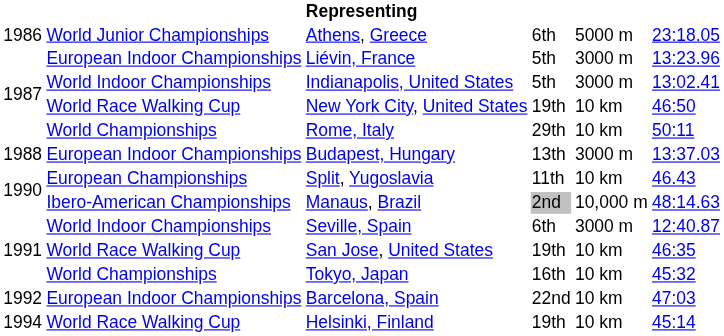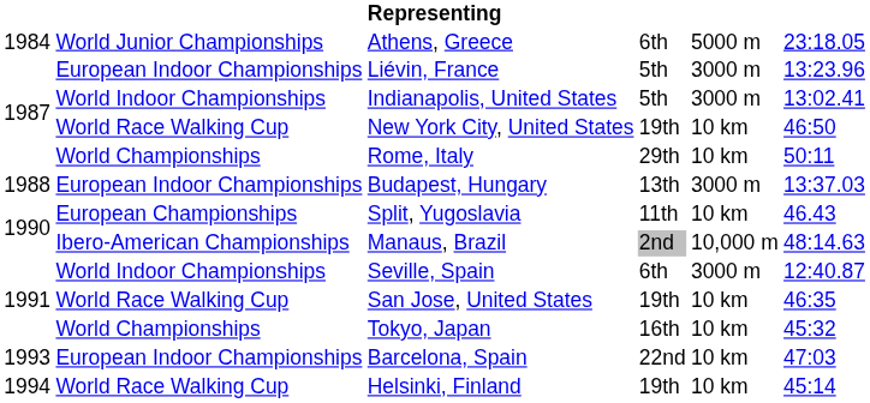Athens, Greece | column 1: 1986 -> 1984
Barcelona, Spain | column 1: 1992 -> 1993
